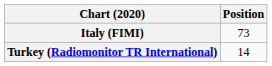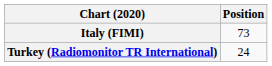Turkey (Radiomonitor TR International) | Position: 14 -> 24
